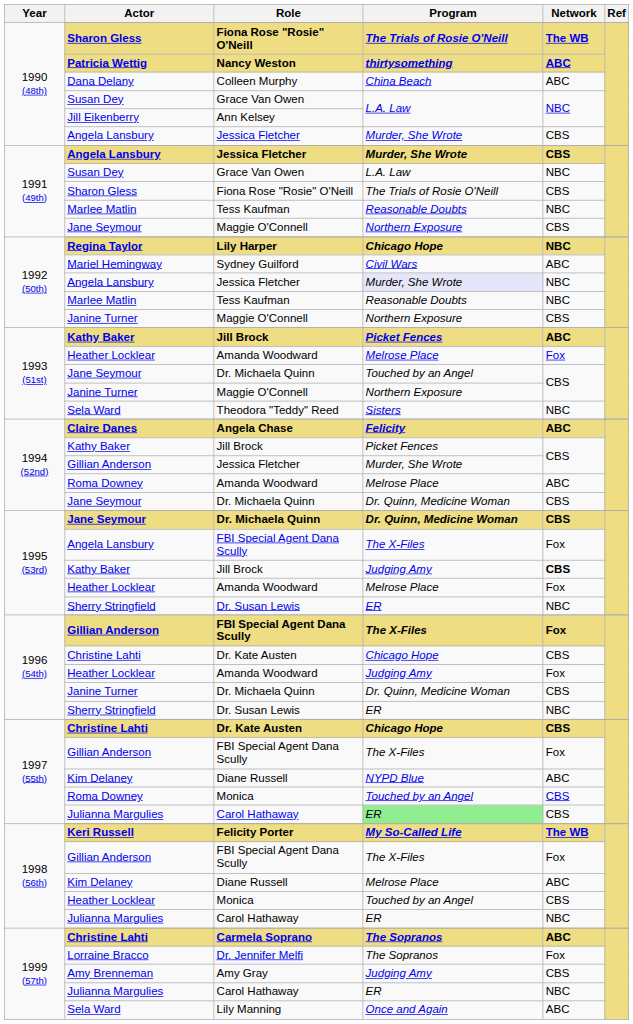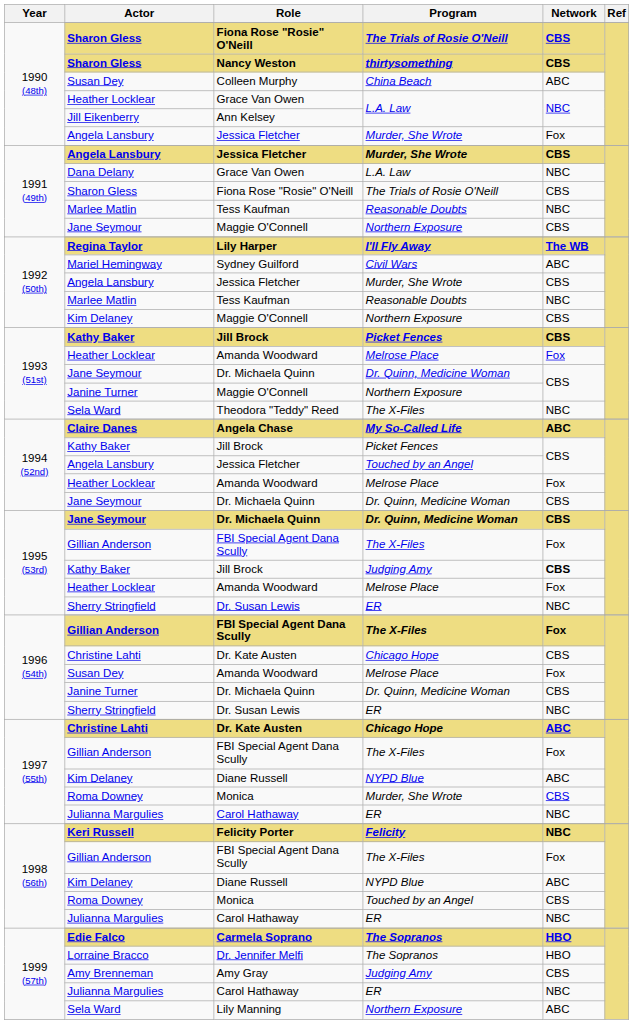1990 (48th) / Fiona Rose "Rosie" O'Neill | Network: The WB -> CBS
Nancy Weston | Actor: Patricia Wettig -> Sharon Gless
Nancy Weston | Network: ABC -> CBS
Colleen Murphy | Actor: Dana Delany -> Susan Dey
1990 (48th) / Grace Van Owen | Actor: Susan Dey -> Heather Locklear
1990 (48th) / Jessica Fletcher | Network: CBS -> Fox
1991 (49th) / Grace Van Owen | Actor: Susan Dey -> Dana Delany
Lily Harper | Program: Chicago Hope -> I'll Fly Away
Lily Harper | Network: NBC -> The WB
1992 (50th) / Jessica Fletcher | Program: lavender background -> no background
1992 (50th) / Jessica Fletcher | Network: NBC -> CBS
1992 (50th) / Maggie O'Connell | Actor: Janine Turner -> Kim Delaney
1993 (51st) / Jill Brock | Network: ABC -> CBS
1993 (51st) / Dr. Michaela Quinn | Program: Touched by an Angel -> Dr. Quinn, Medicine Woman
Theodora "Teddy" Reed | Program: Sisters -> The X-Files
Angela Chase | Program: Felicity -> My So-Called Life
1994 (52nd) / Jessica Fletcher | Actor: Gillian Anderson -> Angela Lansbury
1994 (52nd) / Jessica Fletcher | Program: Murder, She Wrote -> Touched by an Angel
1994 (52nd) / Amanda Woodward | Actor: Roma Downey -> Heather Locklear
1994 (52nd) / Amanda Woodward | Network: ABC -> Fox
1995 (53rd) / FBI Special Agent Dana Scully | Actor: Angela Lansbury -> Gillian Anderson
1996 (54th) / Amanda Woodward | Actor: Heather Locklear -> Susan Dey
1996 (54th) / Amanda Woodward | Program: Judging Amy -> Melrose Place
1997 (55th) / Dr. Kate Austen | Network: CBS -> ABC
1997 (55th) / Monica | Program: Touched by an Angel -> Murder, She Wrote
1997 (55th) / Carol Hathaway | Program: lightgreen background -> no background
1997 (55th) / Carol Hathaway | Network: CBS -> NBC
Felicity Porter | Program: My So-Called Life -> Felicity
Felicity Porter | Network: The WB -> NBC
1998 (56th) / Diane Russell | Program: Melrose Place -> NYPD Blue
1998 (56th) / Monica | Actor: Heather Locklear -> Roma Downey
Carmela Soprano | Actor: Christine Lahti -> Edie Falco
Carmela Soprano | Network: ABC -> HBO
Dr. Jennifer Melfi | Network: Fox -> HBO
Lily Manning | Program: Once and Again -> Northern Exposure
